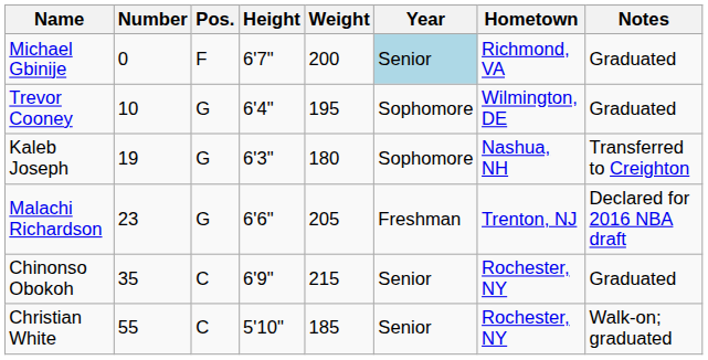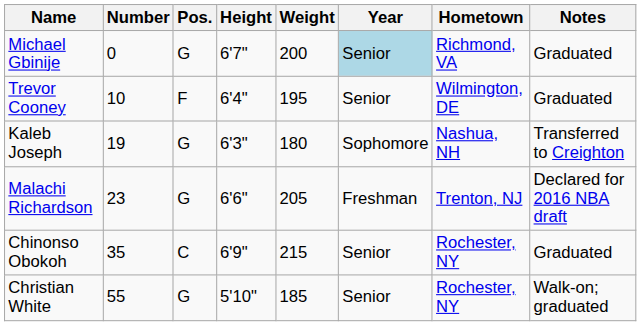Michael Gbinije | Pos.: F -> G
Trevor Cooney | Pos.: G -> F
Trevor Cooney | Year: Sophomore -> Senior
Christian White | Pos.: C -> G
